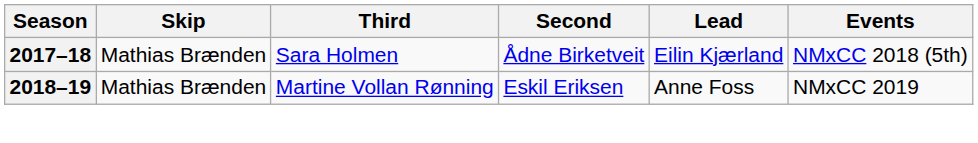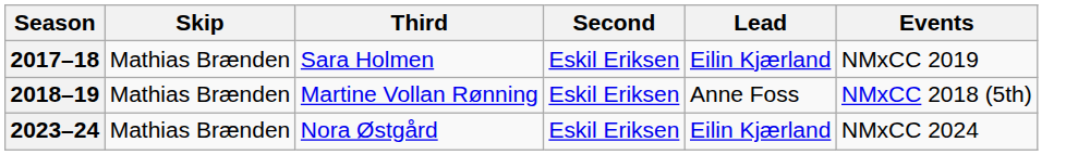2017–18 | Second: Ådne Birketveit -> Eskil Eriksen
2017–18 | Events: NMxCC 2018 (5th) -> NMxCC 2019
2018–19 | Events: NMxCC 2019 -> NMxCC 2018 (5th)
+ row: 2023–24 | Mathias Brænden | Nora Østgård | Eskil Eriksen | Eilin Kjærland | NMxCC 2024
